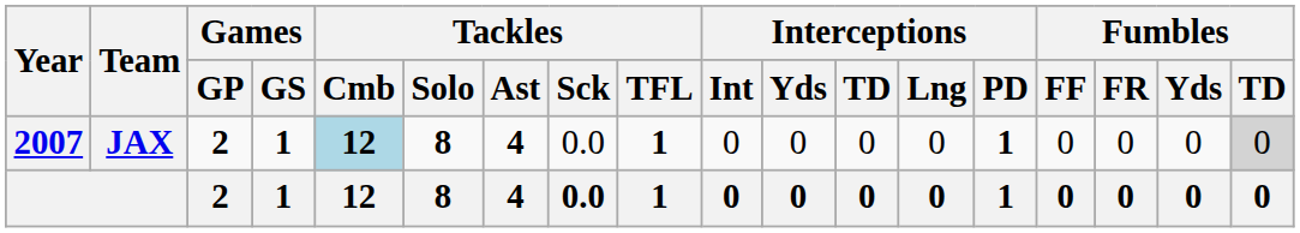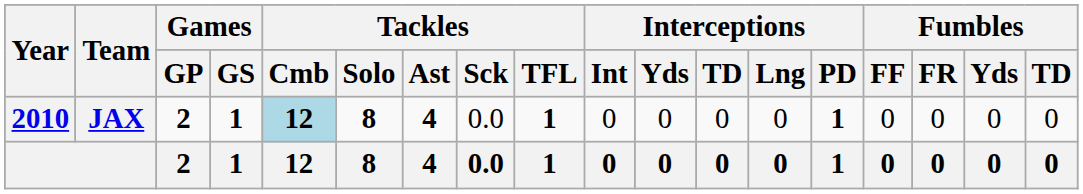JAX | Year: 2007 -> 2010
JAX | Fumbles / TD: lightgrey background -> no background
